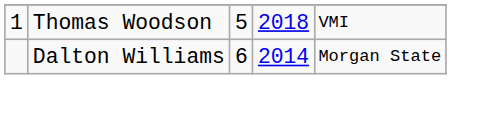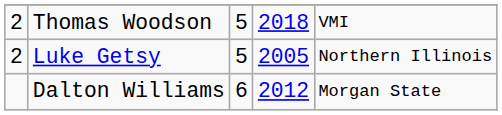Thomas Woodson | column 1: 1 -> 2
+ row: 2 | Luke Getsy | 5 | 2005 | Northern Illinois
Dalton Williams | column 4: 2014 -> 2012
